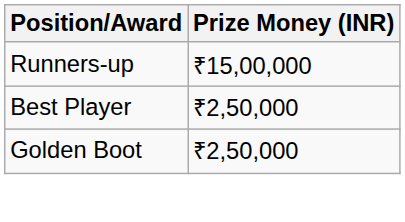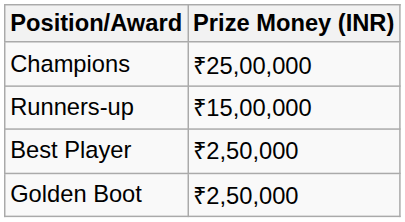+ row: Champions | ₹25,00,000
